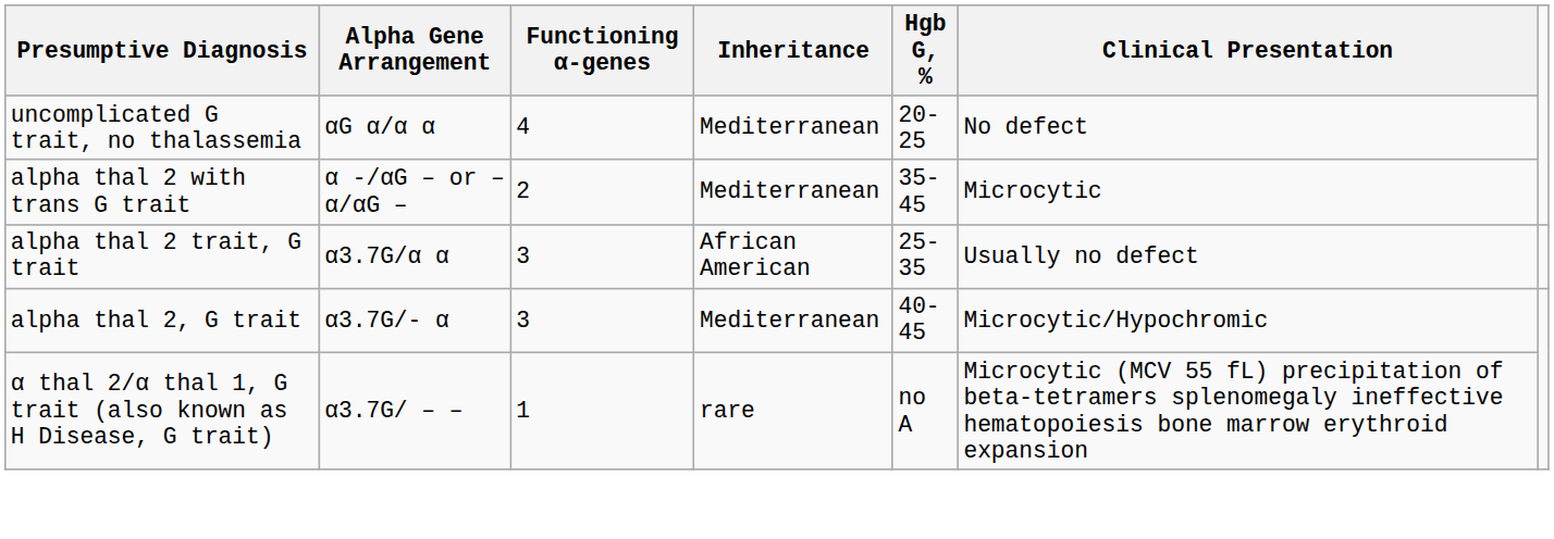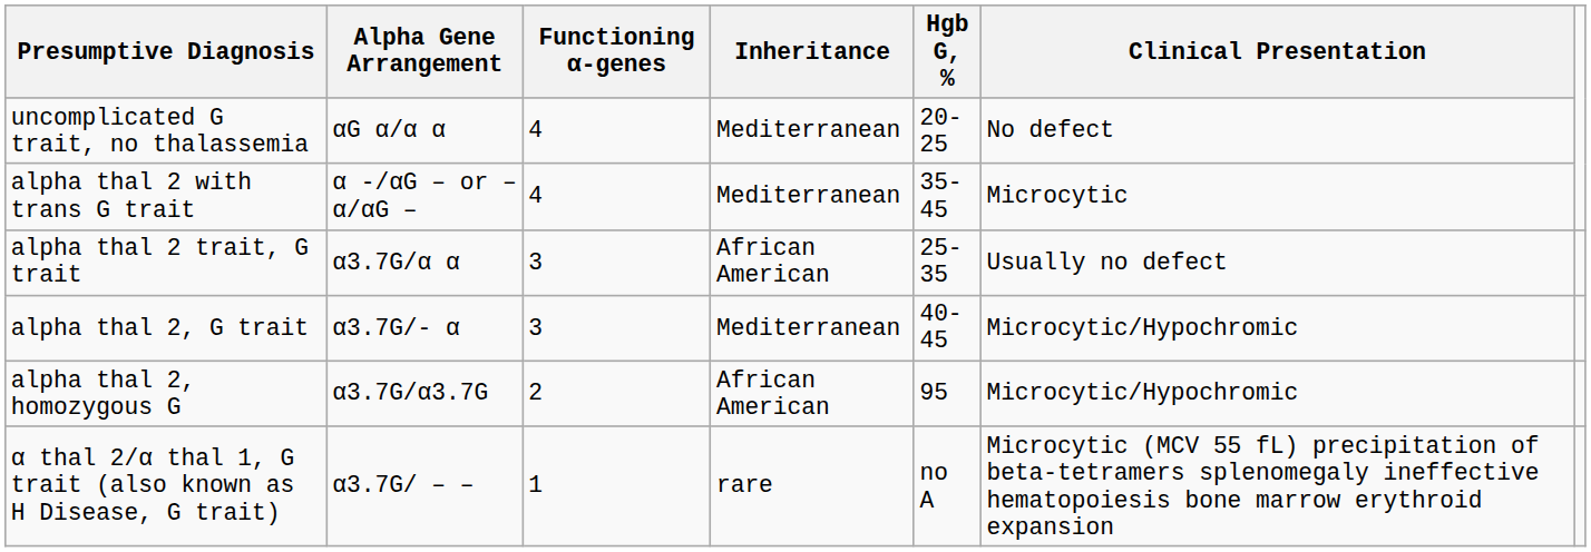alpha thal 2 with trans G trait | Functioning α-genes: 2 -> 4
+ row: alpha thal 2, homozygous G | α3.7G/α3.7G | 2 | African American | 95 | Microcytic/Hypochromic
